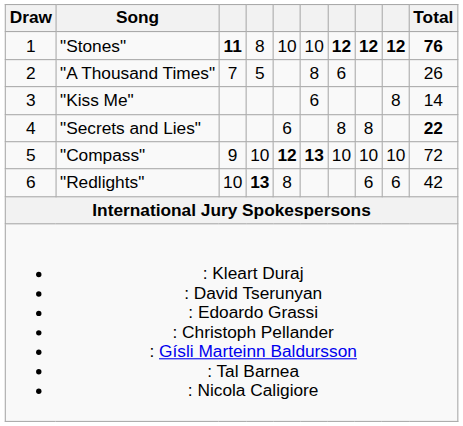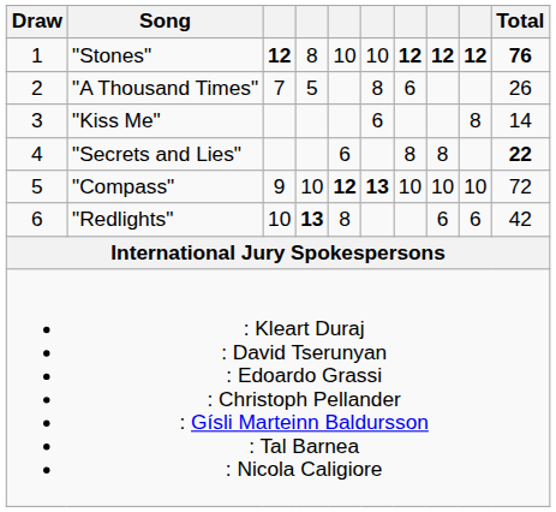"Stones" | column 3: 11 -> 12
